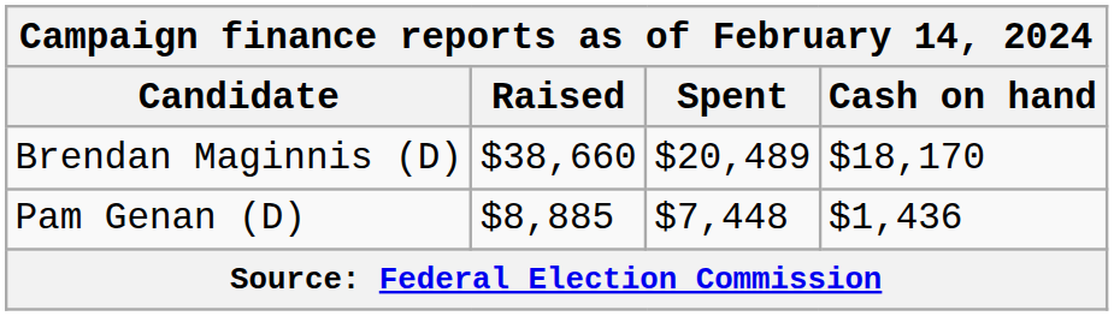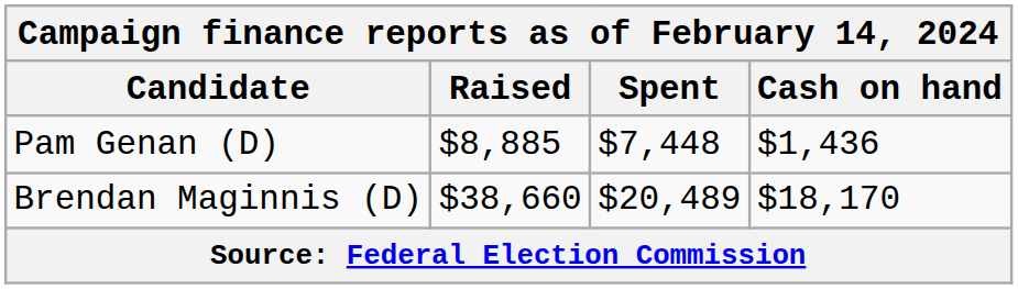rows swapped: Pam Genan (D) <-> Brendan Maginnis (D)
